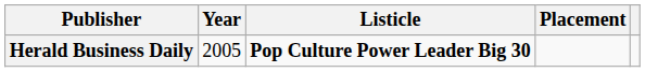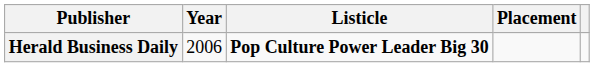Herald Business Daily | Year: 2005 -> 2006
